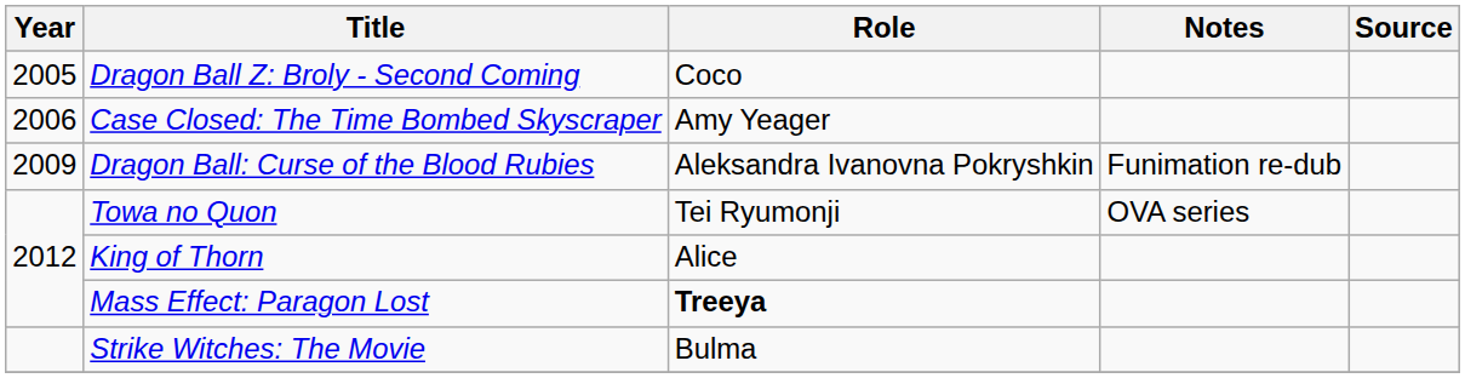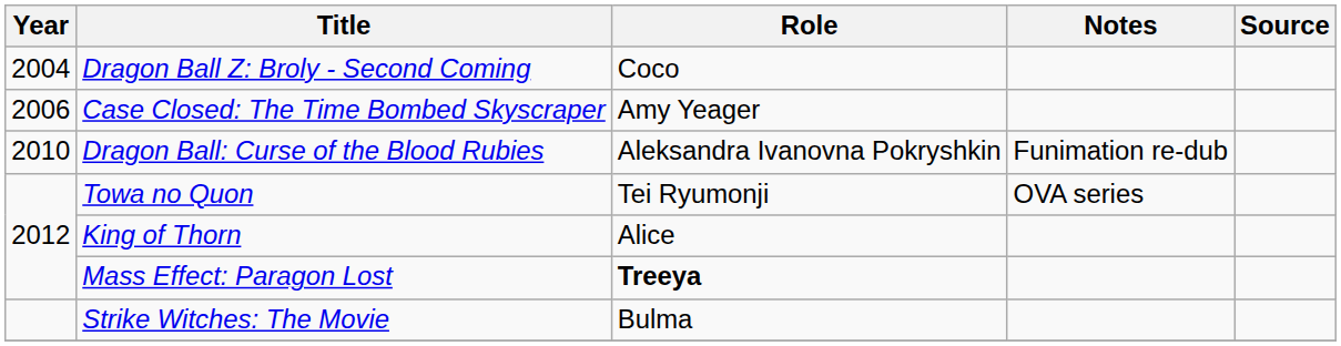Dragon Ball Z: Broly - Second Coming | Year: 2005 -> 2004
Dragon Ball: Curse of the Blood Rubies | Year: 2009 -> 2010
